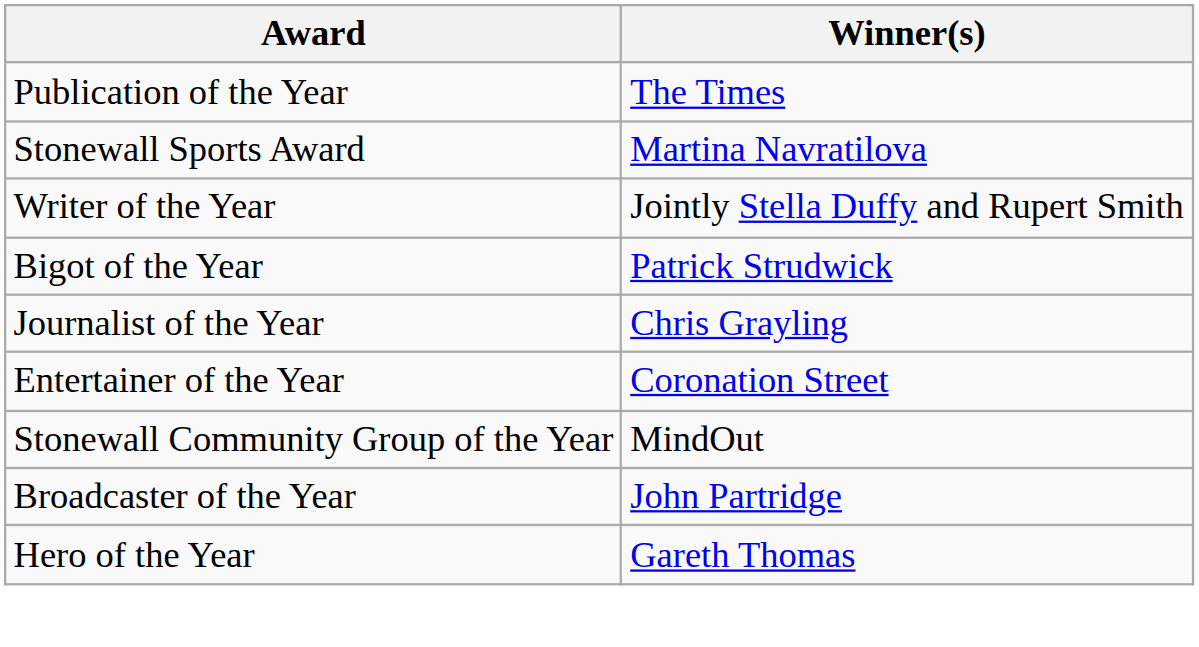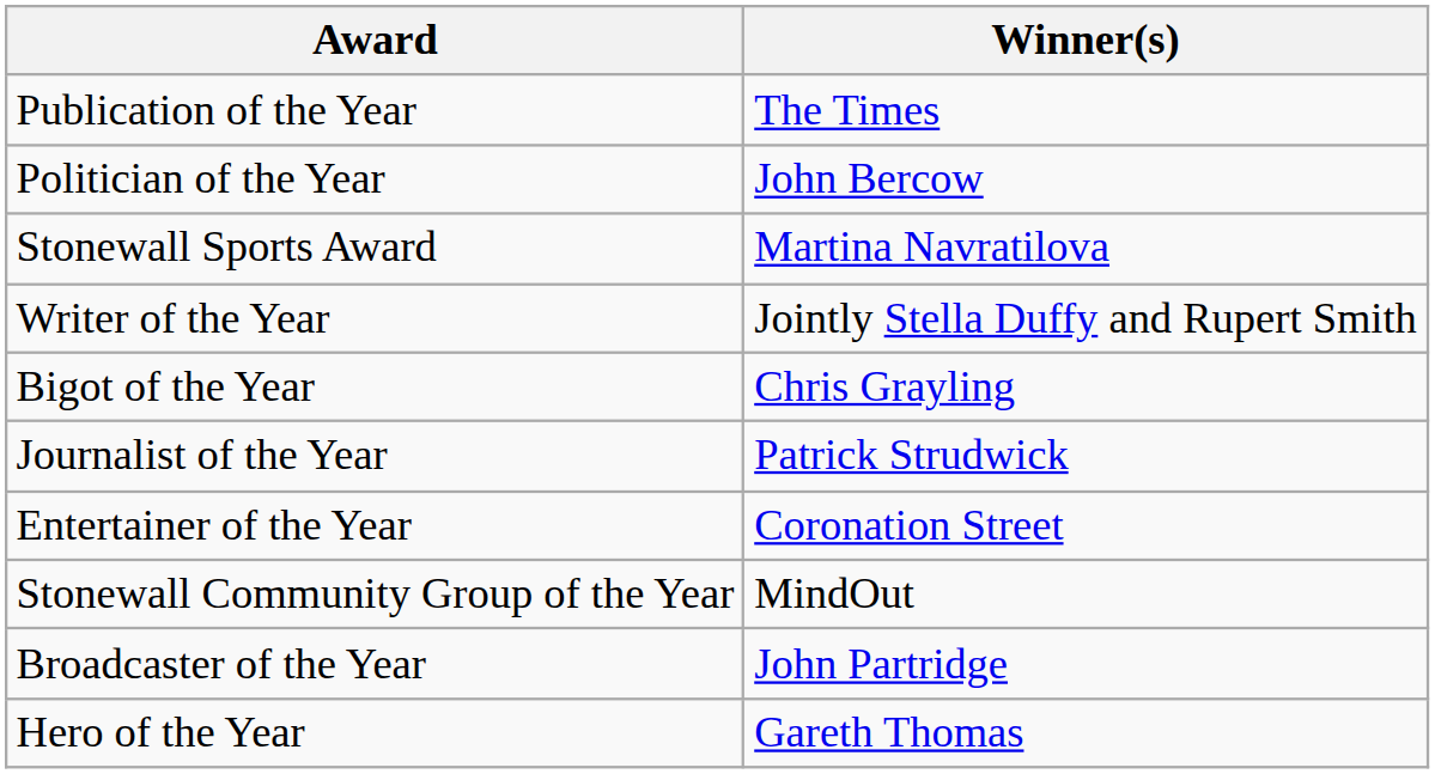+ row: Politician of the Year | John Bercow
Bigot of the Year | Winner(s): Patrick Strudwick -> Chris Grayling
Journalist of the Year | Winner(s): Chris Grayling -> Patrick Strudwick
